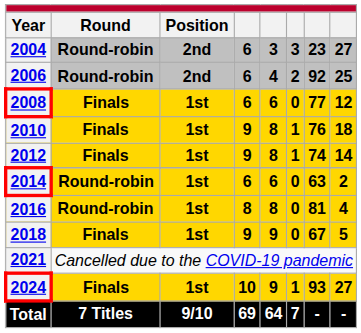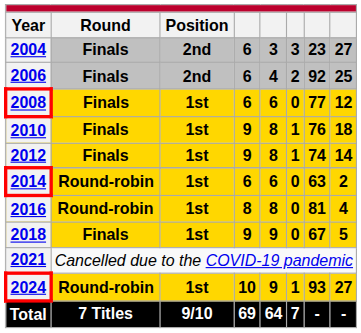2004 | Round: Round-robin -> Finals
2006 | Round: Round-robin -> Finals
2024 | Round: Finals -> Round-robin
